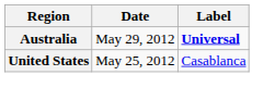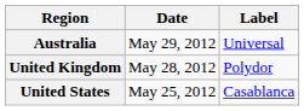Australia | Label: bold -> normal
+ row: United Kingdom | May 28, 2012 | Polydor
